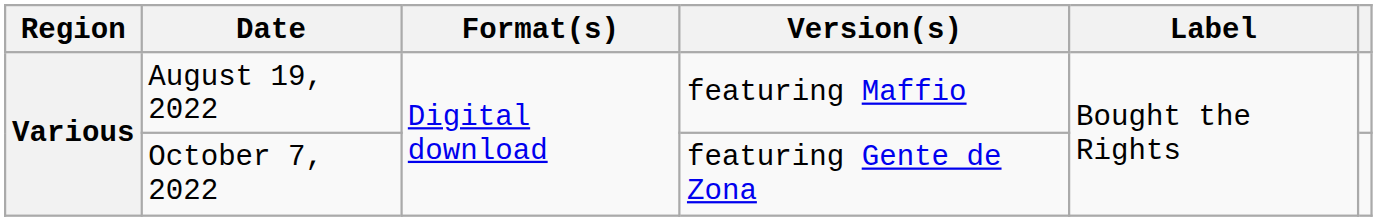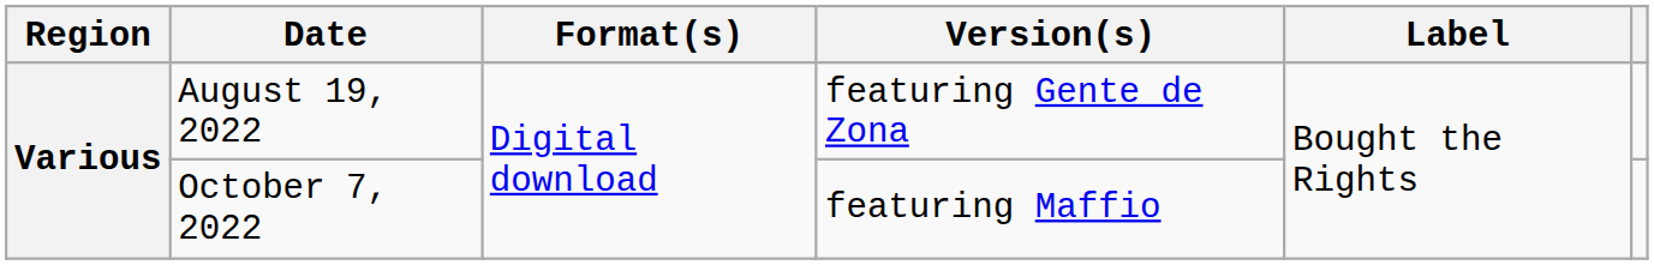August 19, 2022 | Version(s): featuring Maffio -> featuring Gente de Zona
October 7, 2022 | Version(s): featuring Gente de Zona -> featuring Maffio
